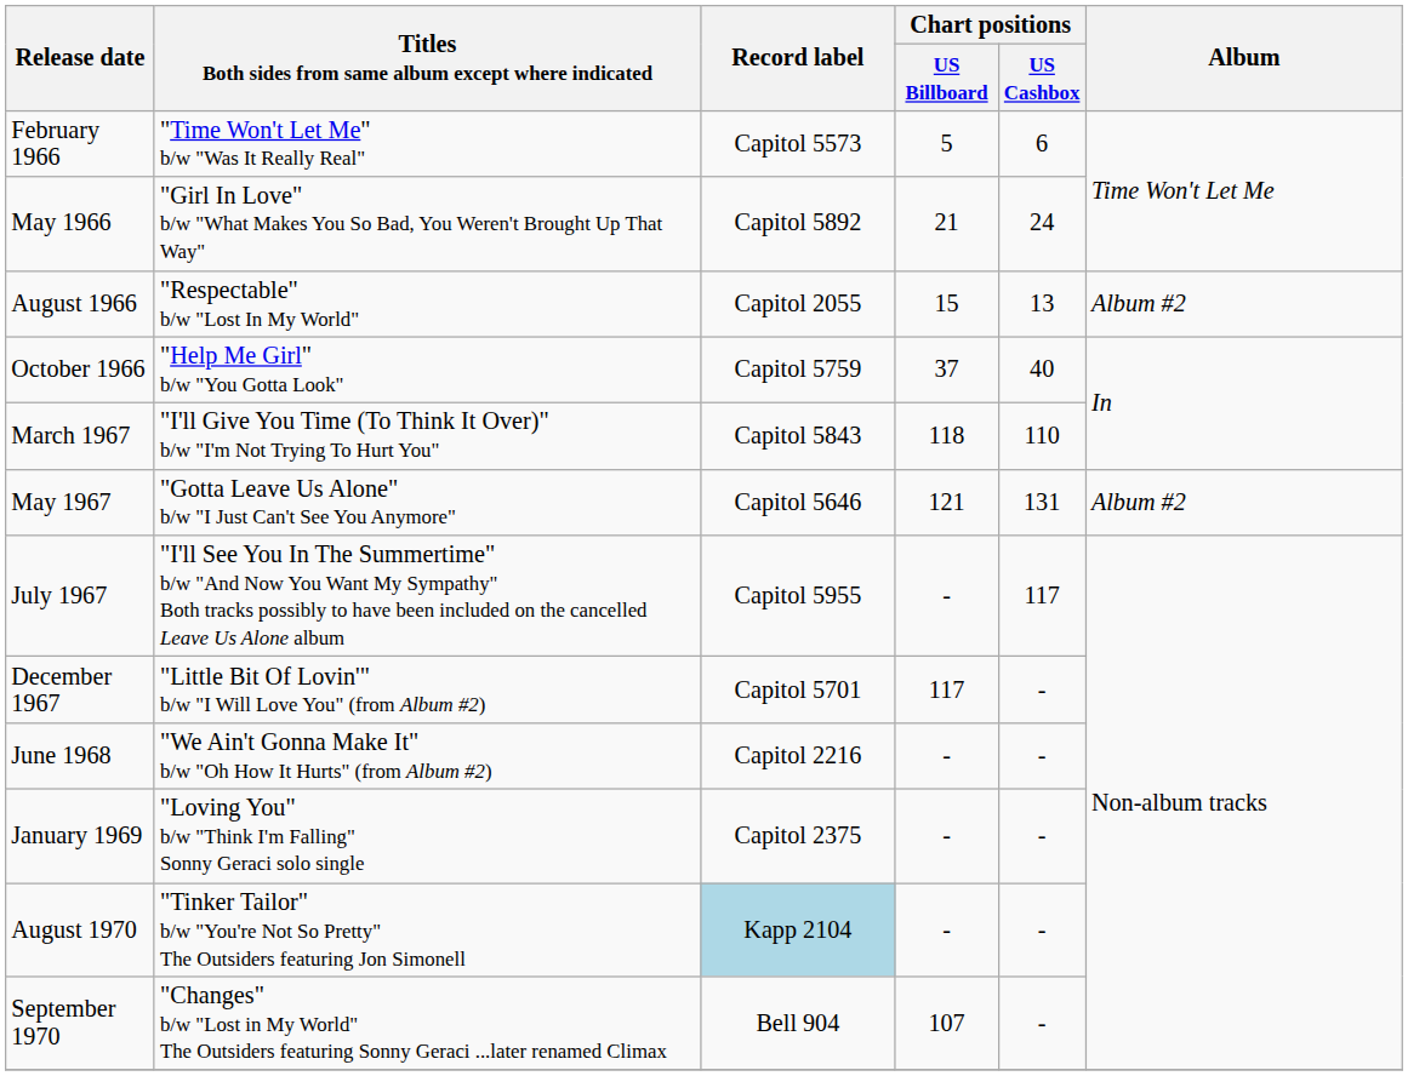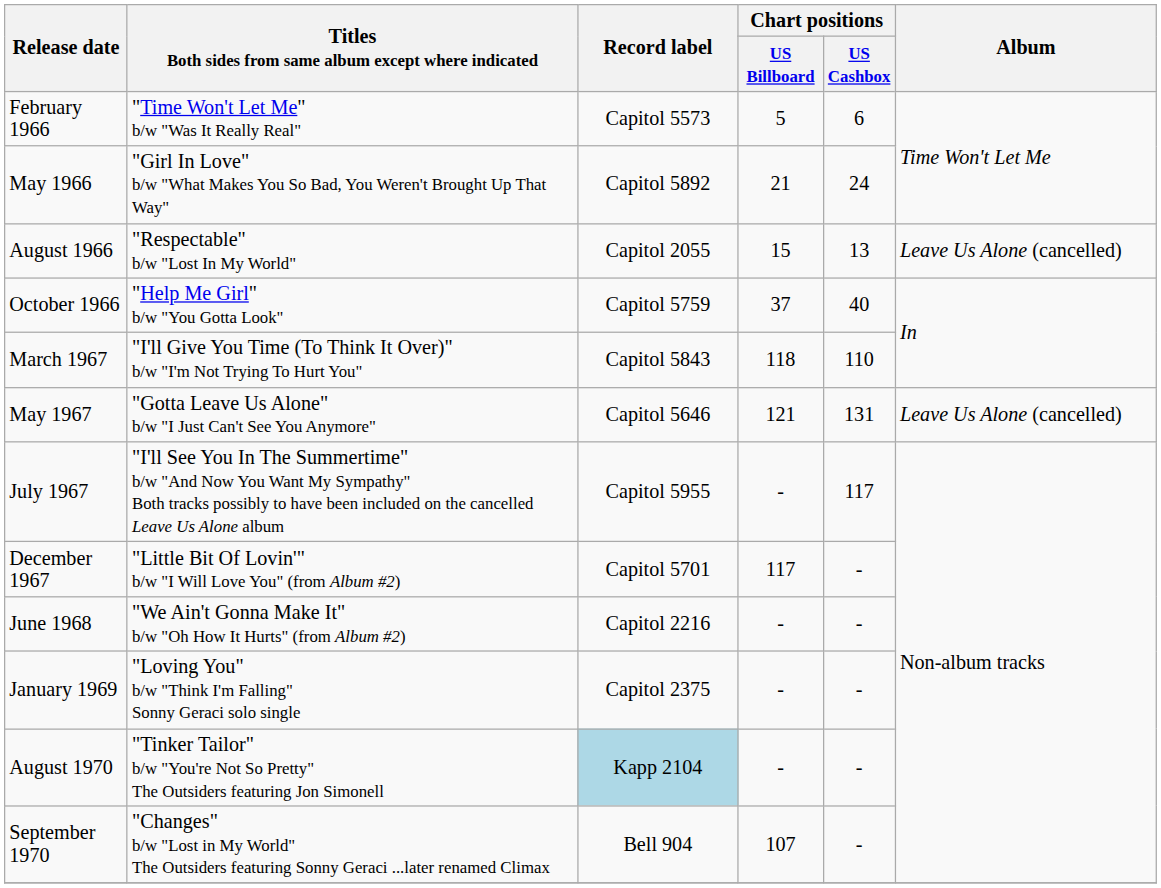August 1966 | Album: Album #2 -> Leave Us Alone (cancelled)
May 1967 | Album: Album #2 -> Leave Us Alone (cancelled)
